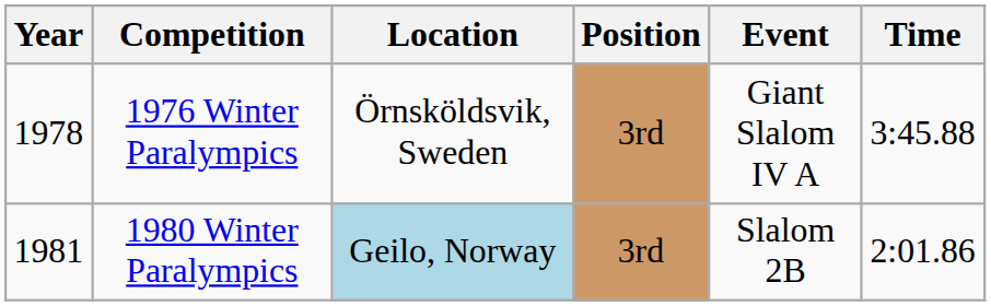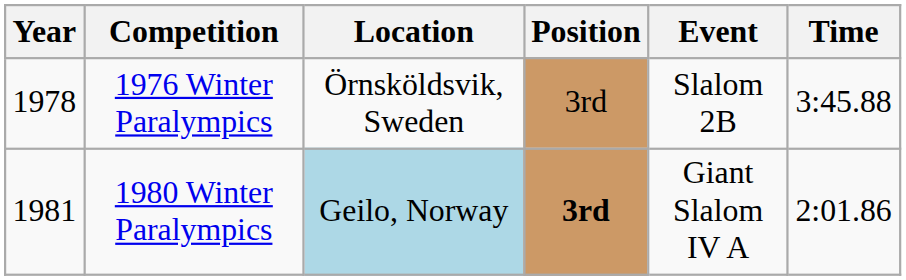1976 Winter Paralympics | Event: Giant Slalom IV A -> Slalom 2B
1980 Winter Paralympics | Position: normal -> bold
1980 Winter Paralympics | Event: Slalom 2B -> Giant Slalom IV A
